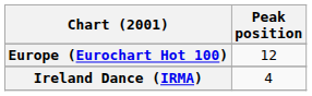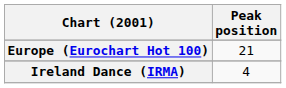Europe (Eurochart Hot 100) | Peak position: 12 -> 21
